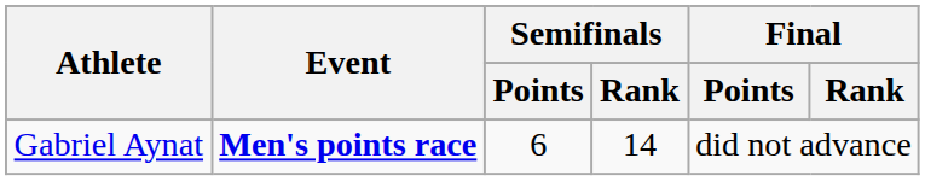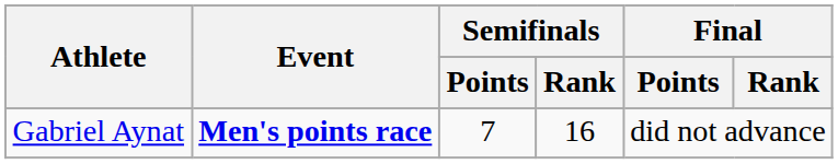Gabriel Aynat | Semifinals / Points: 6 -> 7
Gabriel Aynat | Semifinals / Rank: 14 -> 16
